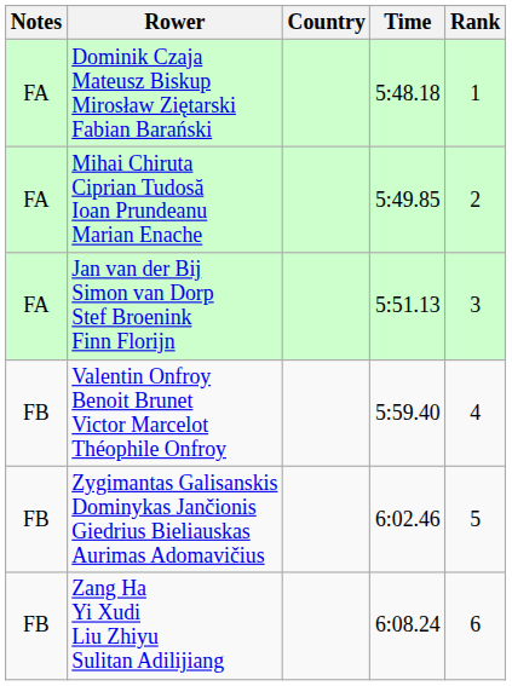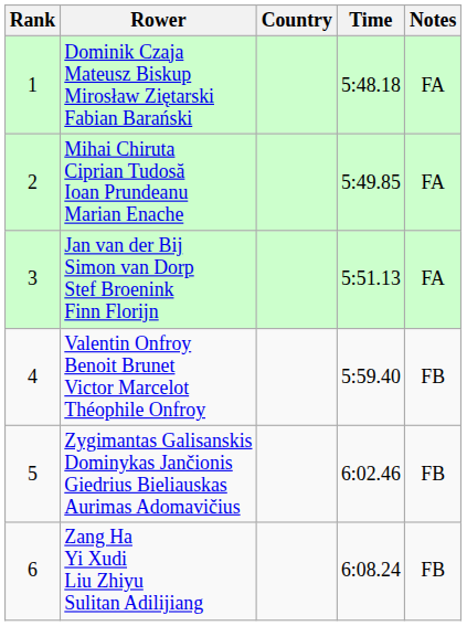columns swapped: Rank <-> Notes
